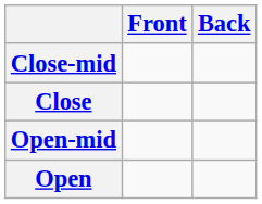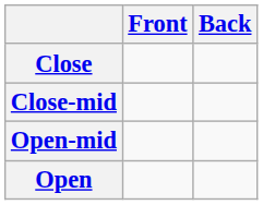rows swapped: Close <-> Close-mid
